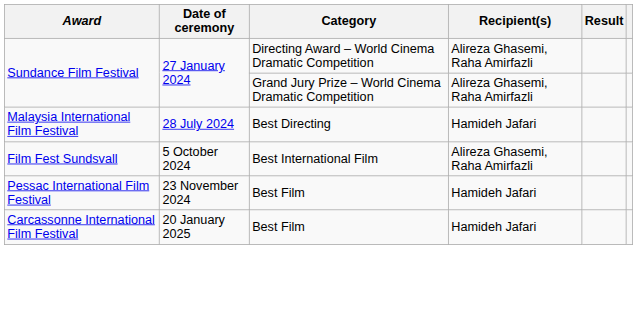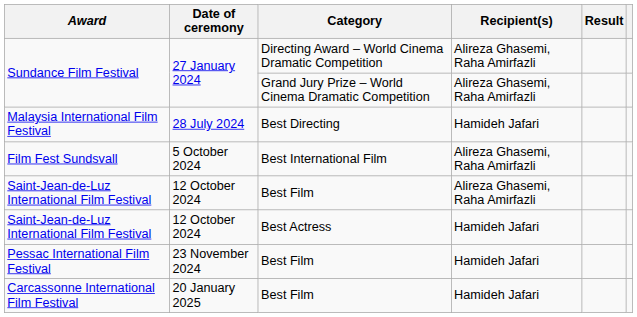+ row: Saint-Jean-de-Luz International Film Festival | 12 October 2024 | Best Film | Alireza Ghasemi, Raha Amirfazli
+ row: Saint-Jean-de-Luz International Film Festival | 12 October 2024 | Best Actress | Hamideh Jafari
